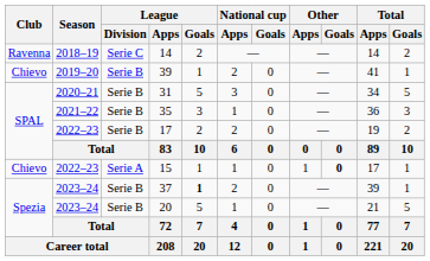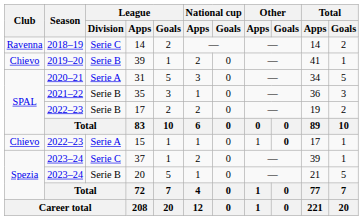31 | League / Division: Serie B -> Serie A
37 | League / Division: Serie B -> Serie C
37 | League / Goals: bold -> normal
